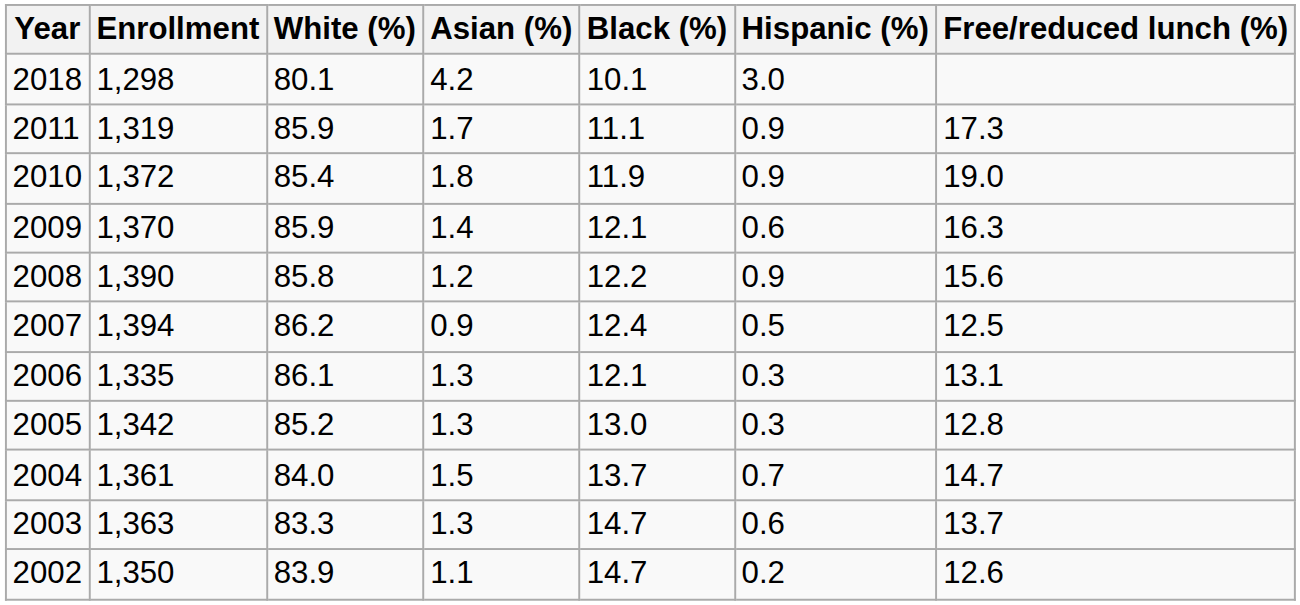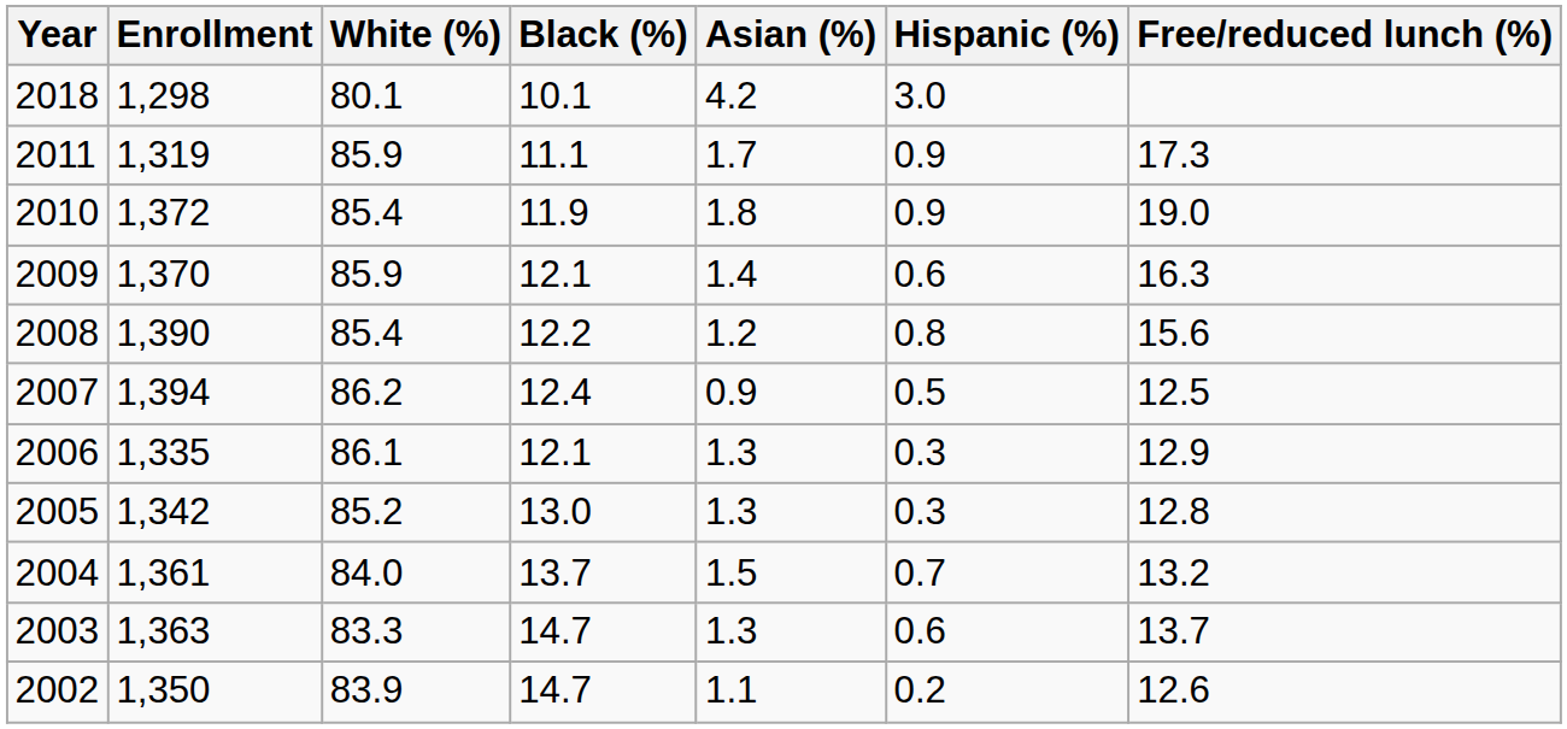columns swapped: Black (%) <-> Asian (%)
2008 | White (%): 85.8 -> 85.4
2008 | Hispanic (%): 0.9 -> 0.8
2006 | Free/reduced lunch (%): 13.1 -> 12.9
2004 | Free/reduced lunch (%): 14.7 -> 13.2
